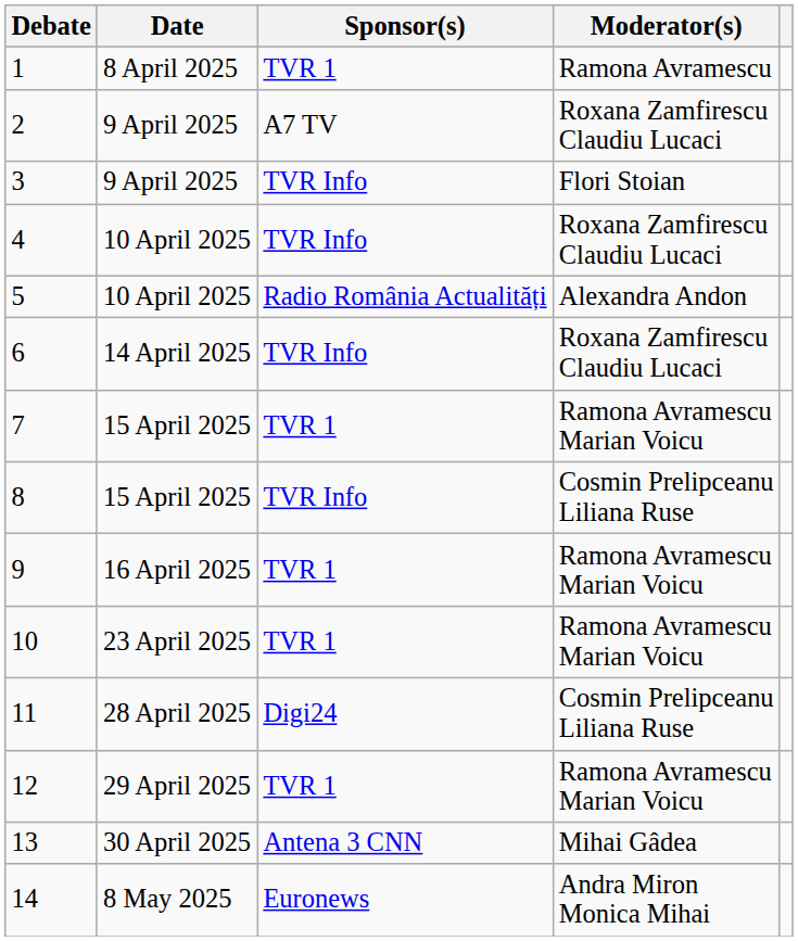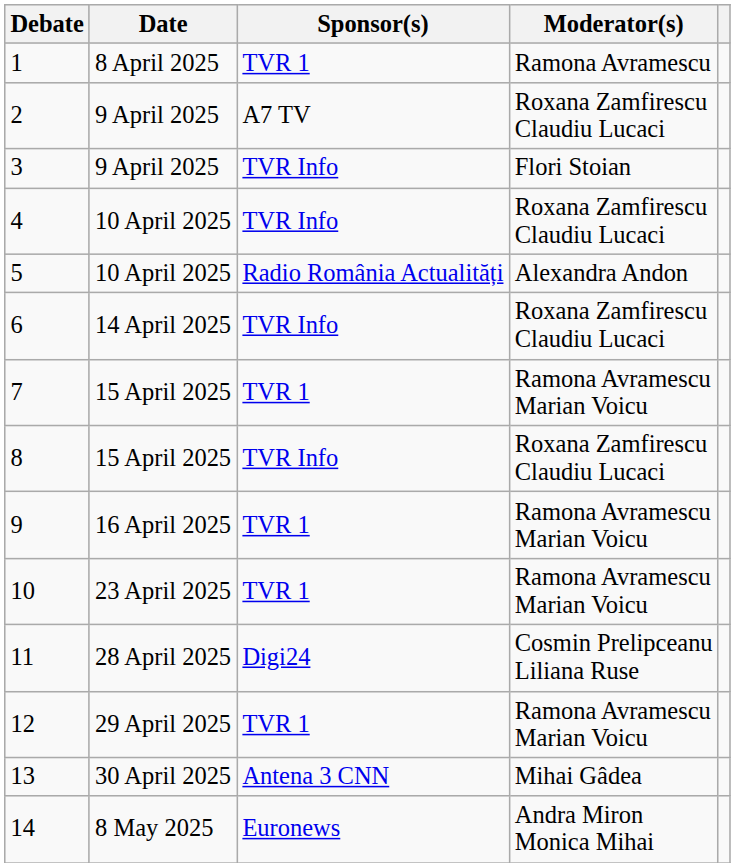8 | Moderator(s): Cosmin Prelipceanu Liliana Ruse -> Roxana Zamfirescu Claudiu Lucaci
